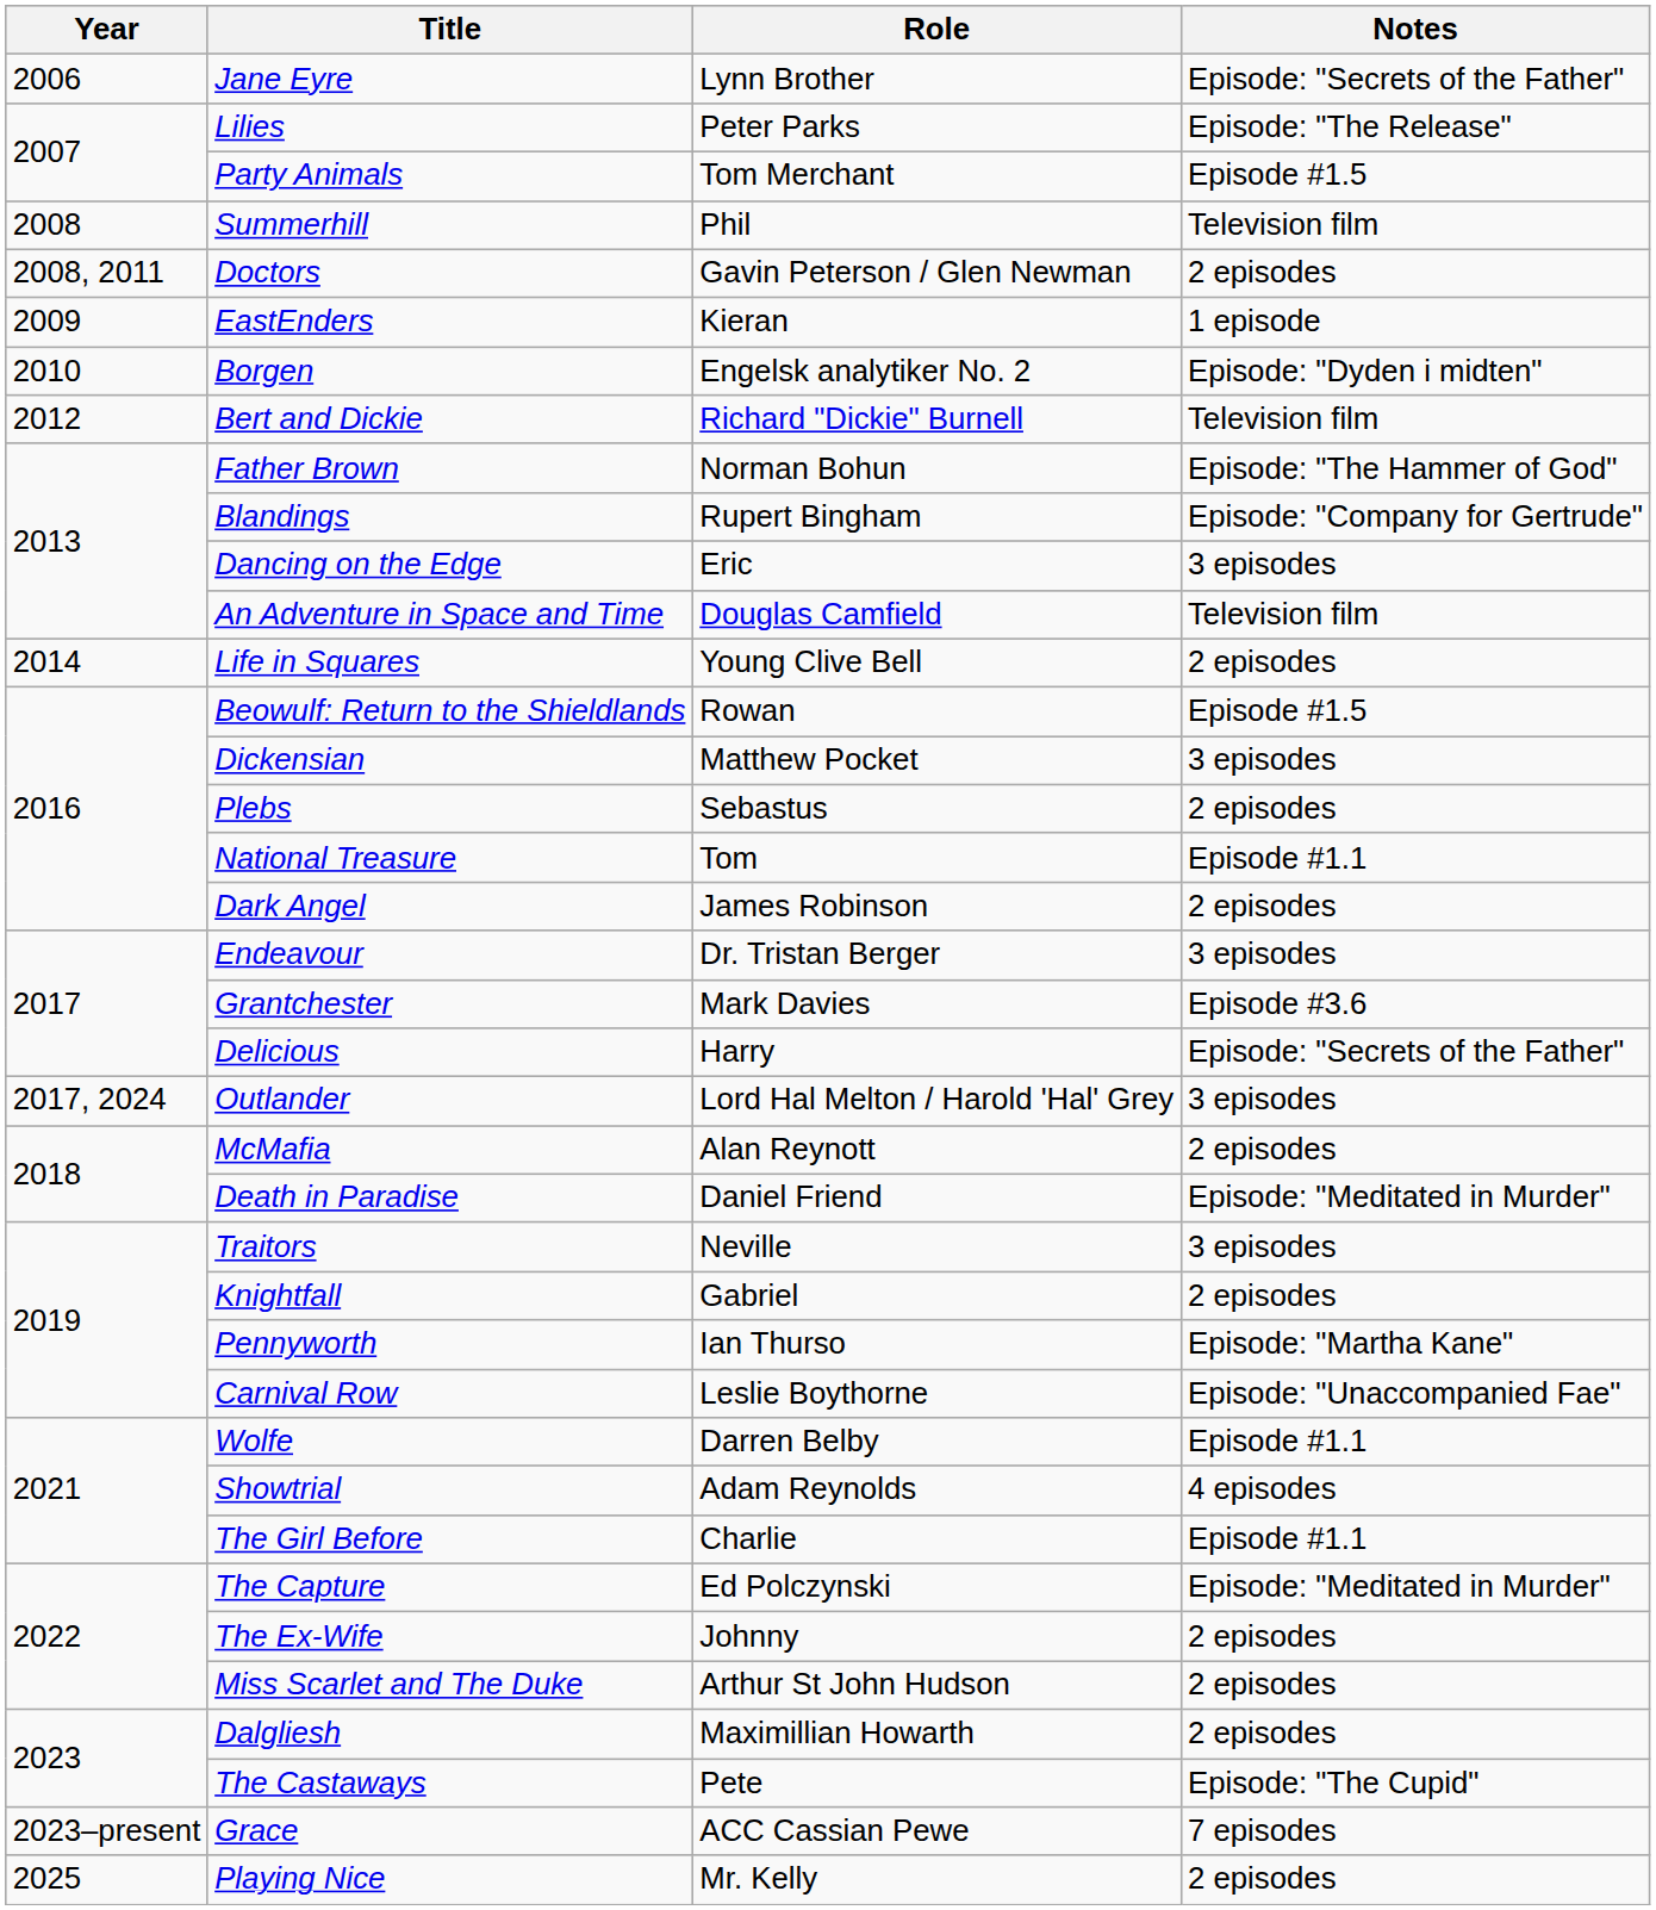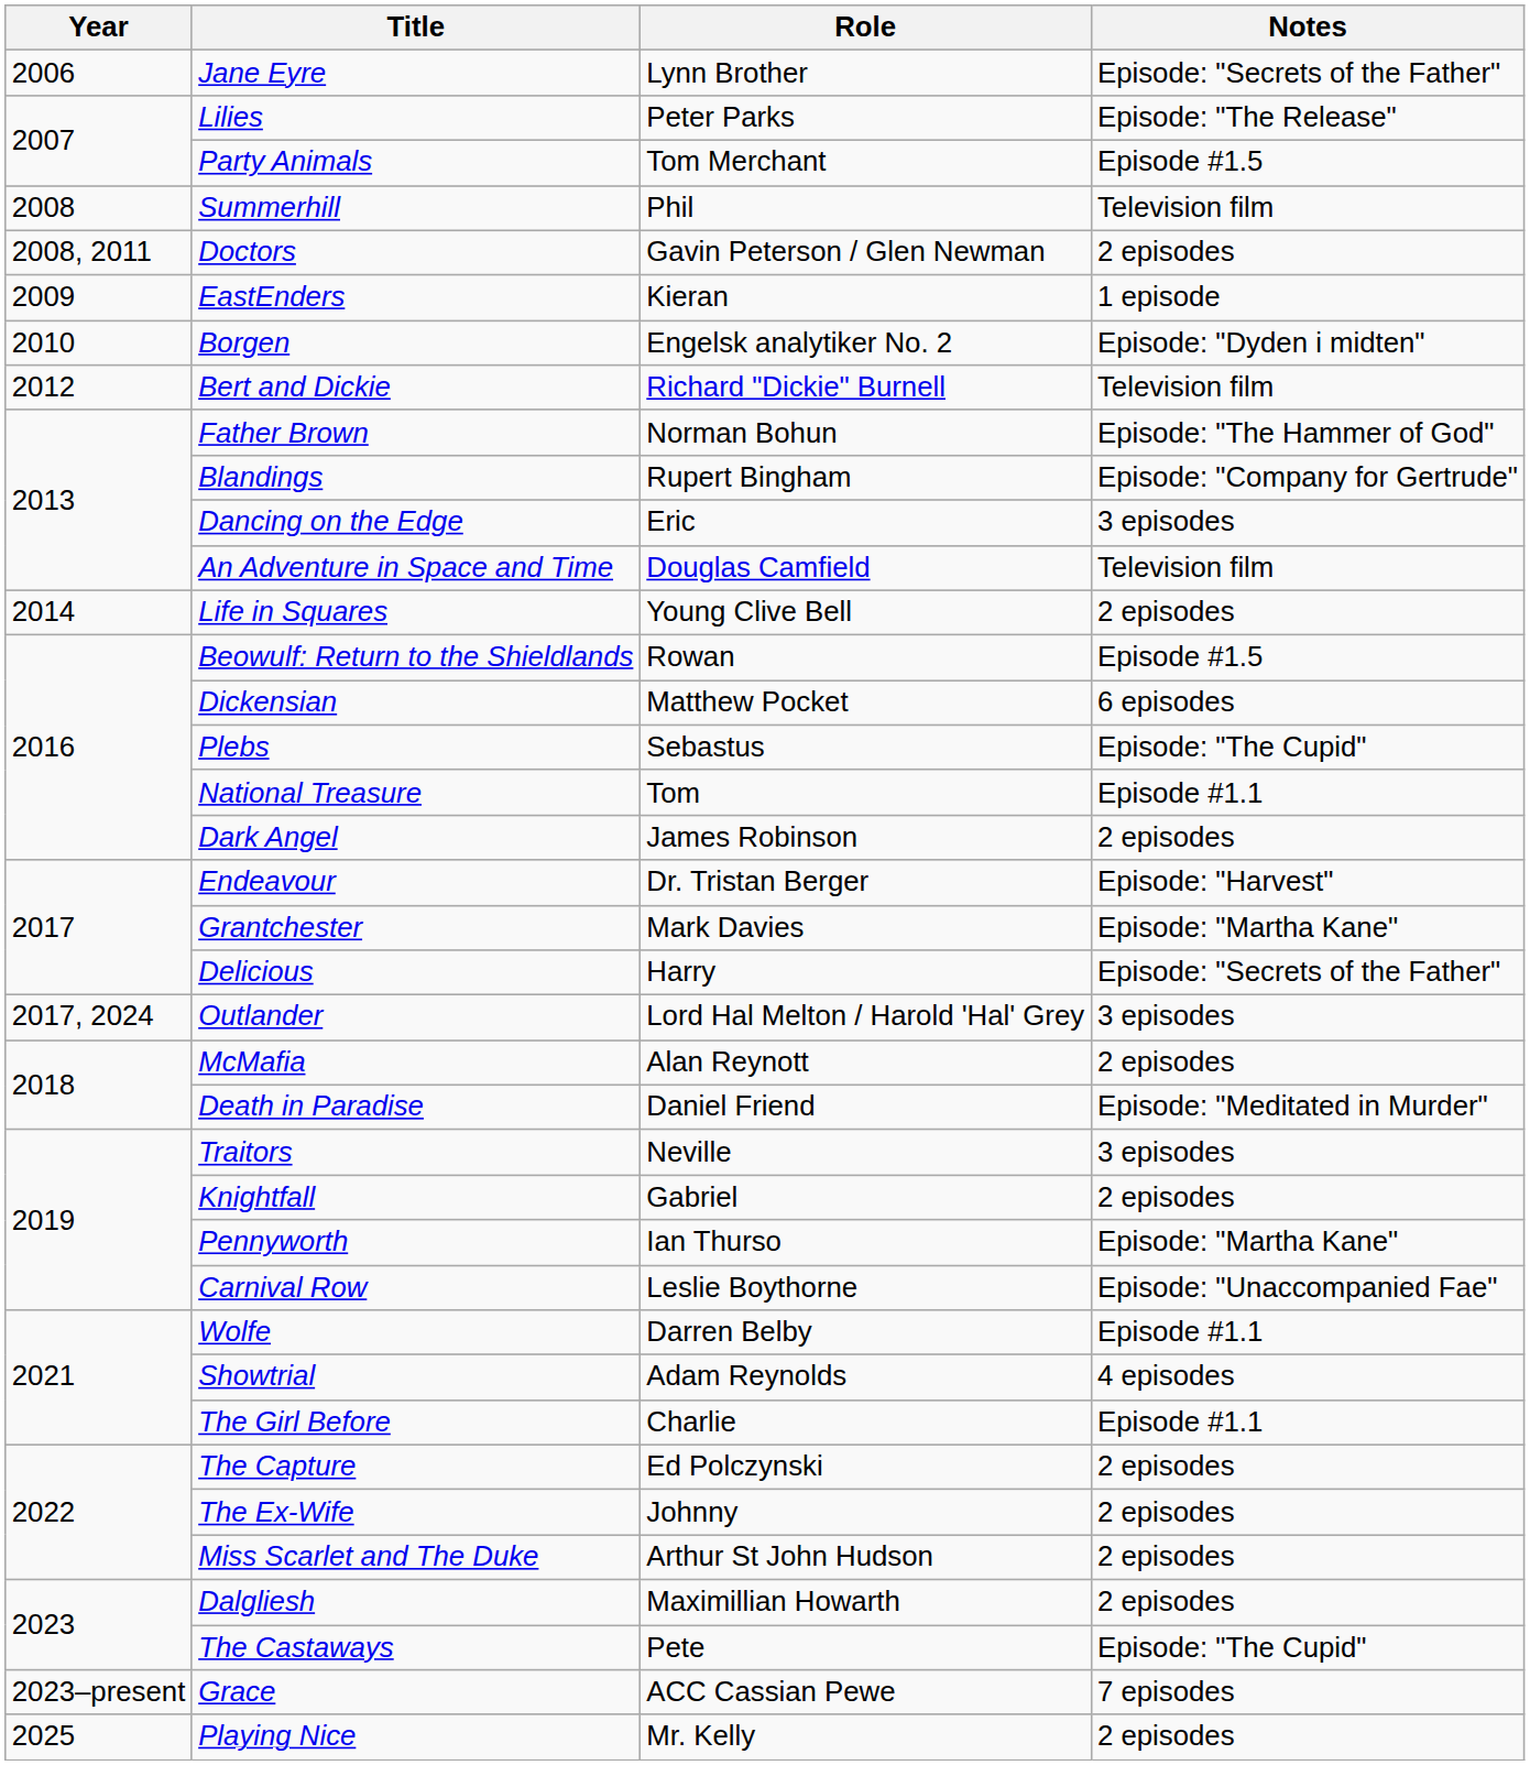Dickensian | Notes: 3 episodes -> 6 episodes
Plebs | Notes: 2 episodes -> Episode: "The Cupid"
Endeavour | Notes: 3 episodes -> Episode: "Harvest"
Grantchester | Notes: Episode #3.6 -> Episode: "Martha Kane"
The Capture | Notes: Episode: "Meditated in Murder" -> 2 episodes
